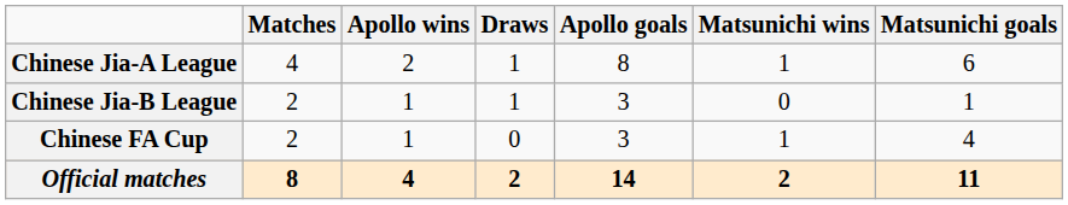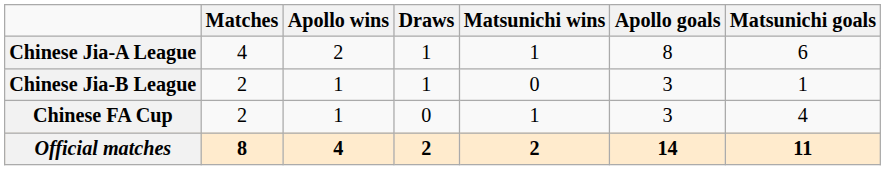columns swapped: Matsunichi wins <-> Apollo goals
